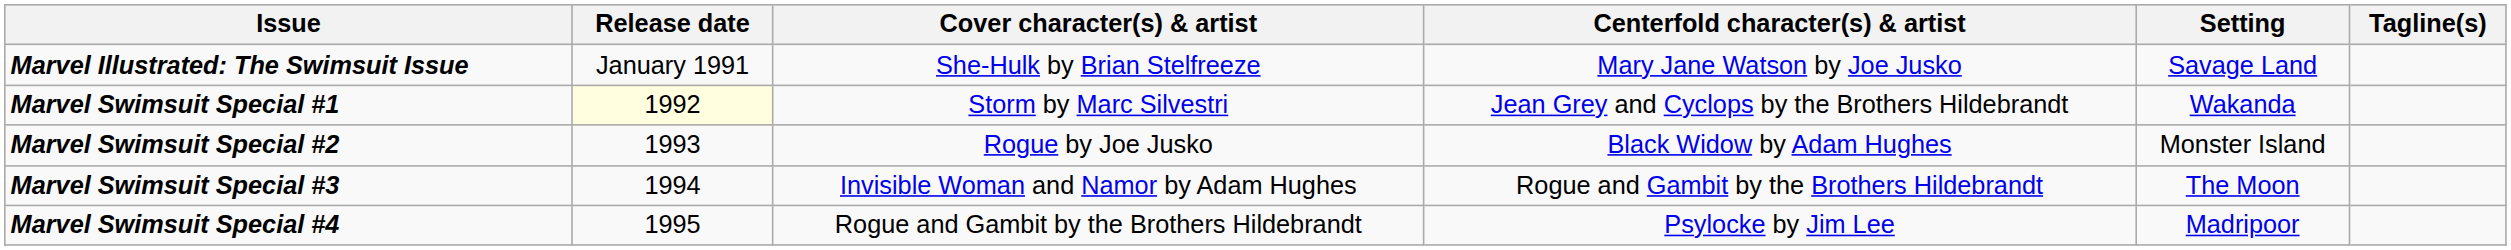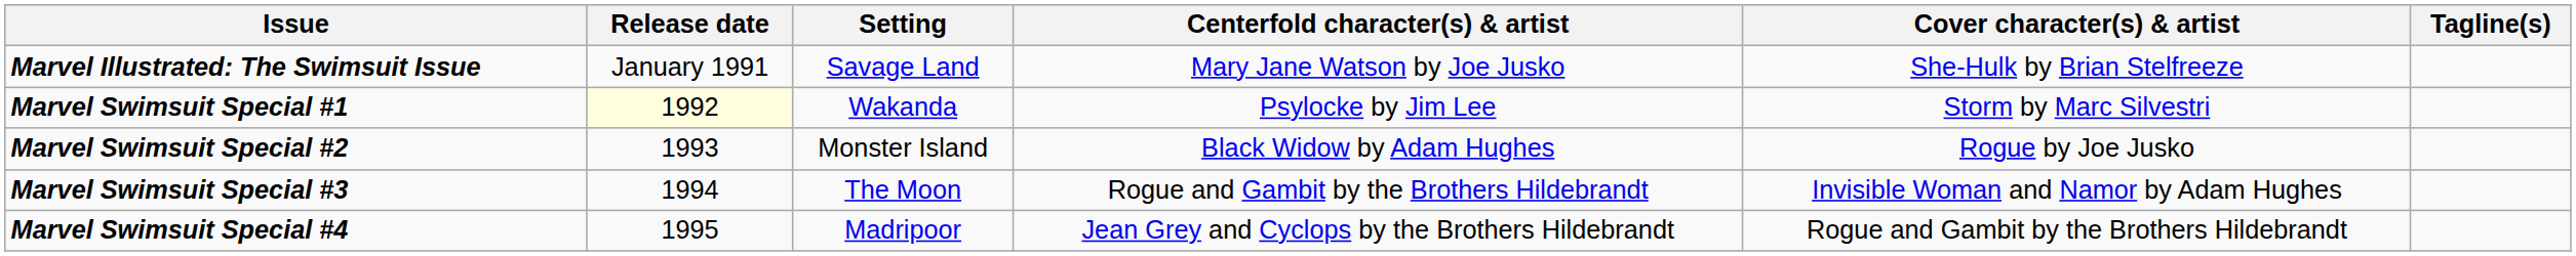columns swapped: Cover character(s) & artist <-> Setting
Marvel Swimsuit Special #1 | Centerfold character(s) & artist: Jean Grey and Cyclops by the Brothers Hildebrandt -> Psylocke by Jim Lee
Marvel Swimsuit Special #4 | Centerfold character(s) & artist: Psylocke by Jim Lee -> Jean Grey and Cyclops by the Brothers Hildebrandt
